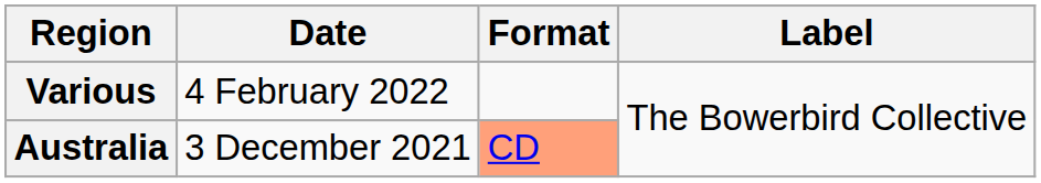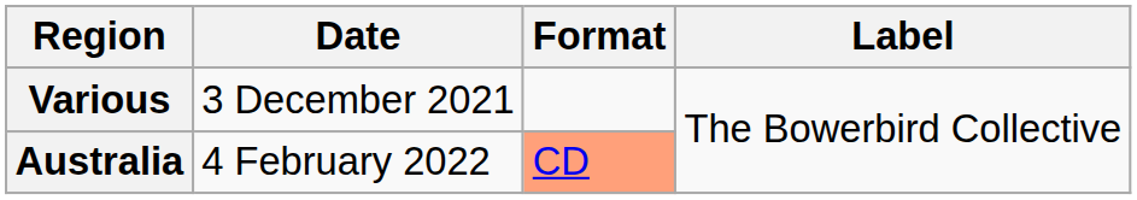Various | Date: 4 February 2022 -> 3 December 2021
Australia | Date: 3 December 2021 -> 4 February 2022
